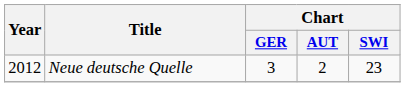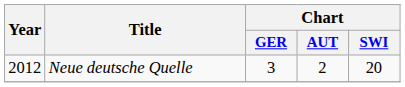Neue deutsche Quelle | Chart / SWI: 23 -> 20
